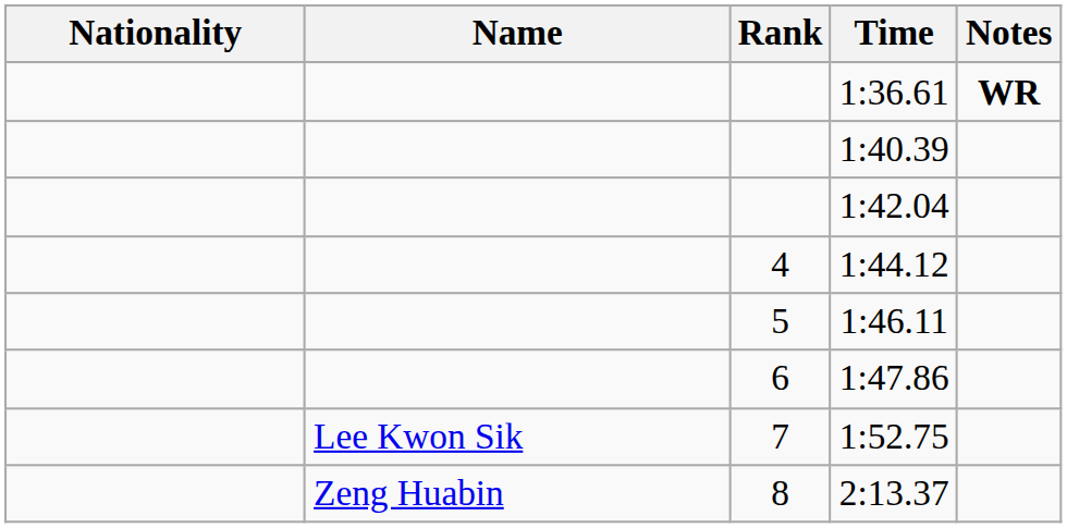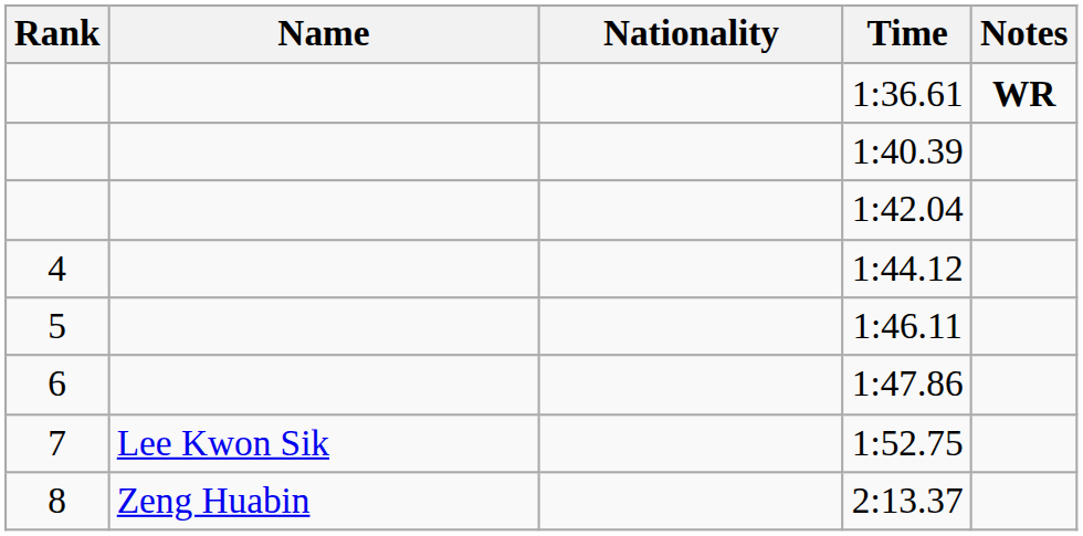columns swapped: Rank <-> Nationality
